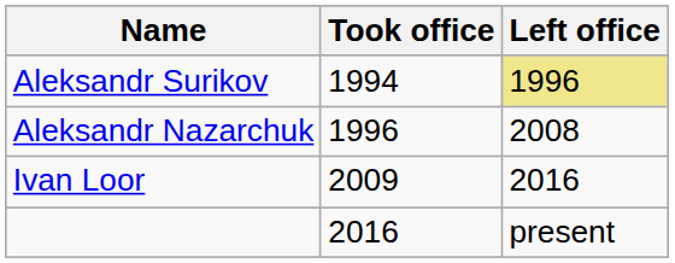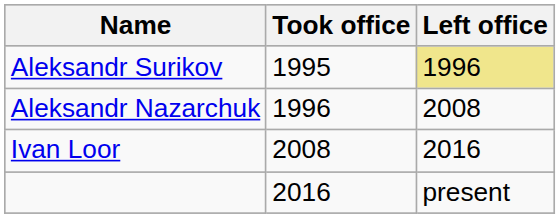Aleksandr Surikov | Took office: 1994 -> 1995
Ivan Loor | Took office: 2009 -> 2008
